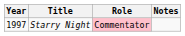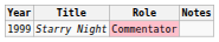Starry Night | Year: 1997 -> 1999
